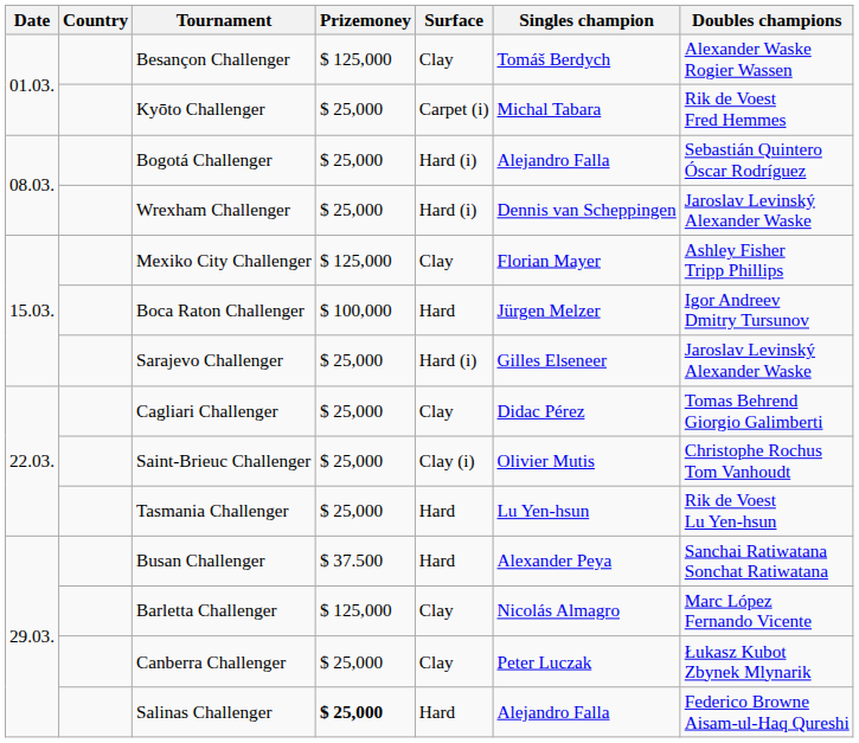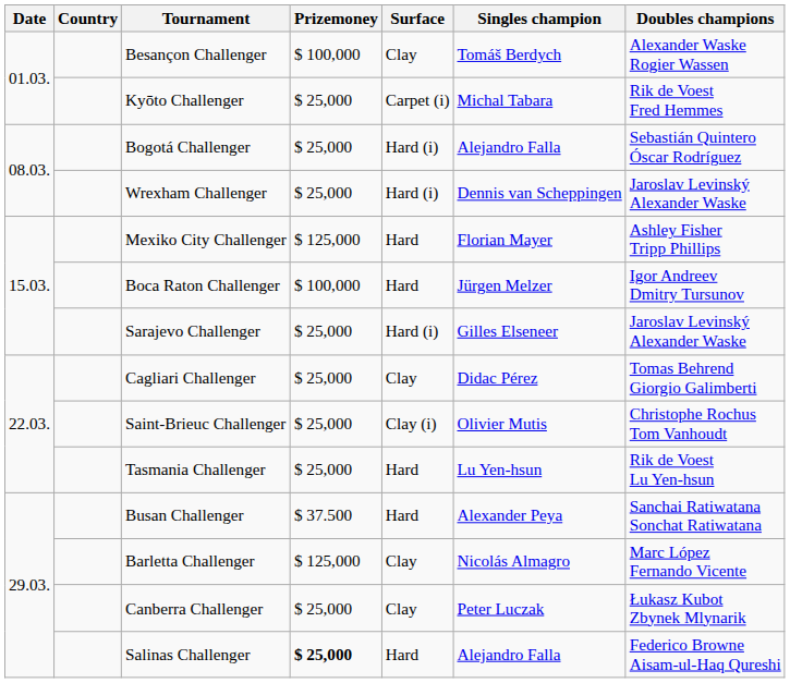Besançon Challenger | Prizemoney: $ 125,000 -> $ 100,000
Mexiko City Challenger | Surface: Clay -> Hard
